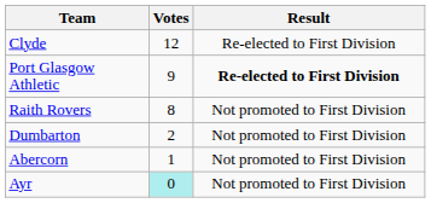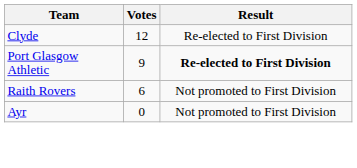Raith Rovers | Votes: 8 -> 6
- row: Dumbarton | 2 | Not promoted to First Division
- row: Abercorn | 1 | Not promoted to First Division
Ayr | Votes: paleturquoise background -> no background
